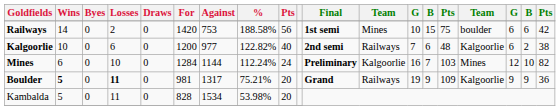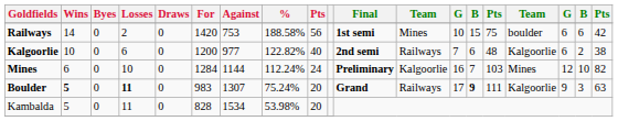Boulder | For: 981 -> 983
Boulder | Against: 1317 -> 1307
Boulder | %: 75.21% -> 75.24%
Boulder | column 13: 19 -> 17
Boulder | column 14: normal -> bold
Boulder | column 15: 109 -> 111
Boulder | column 18: 9 -> 3
Boulder | column 19: 36 -> 63
